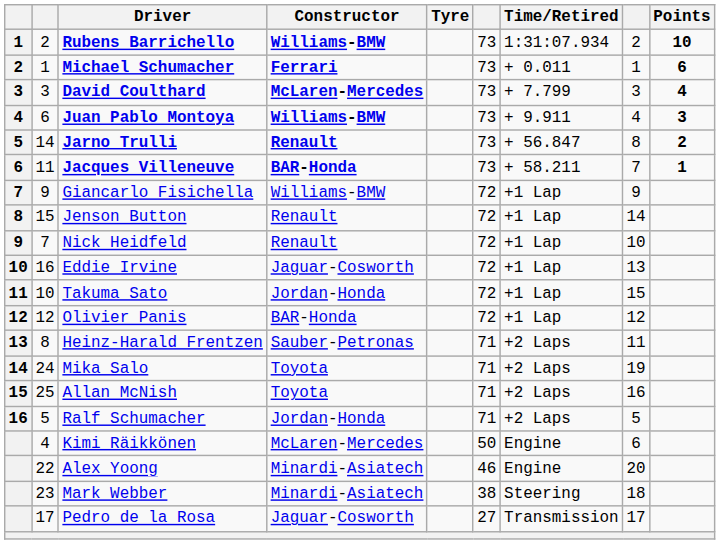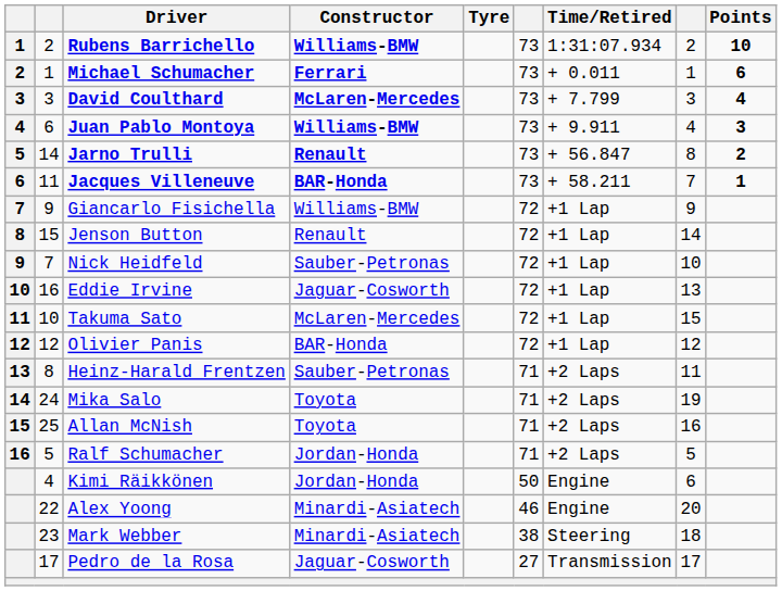Nick Heidfeld | Constructor: Renault -> Sauber-Petronas
Takuma Sato | Constructor: Jordan-Honda -> McLaren-Mercedes
Kimi Räikkönen | Constructor: McLaren-Mercedes -> Jordan-Honda
